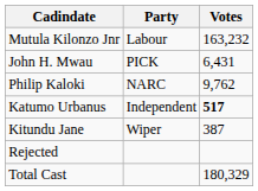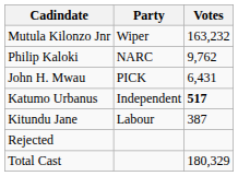Mutula Kilonzo Jnr | Party: Labour -> Wiper
rows swapped: John H. Mwau <-> Philip Kaloki
Kitundu Jane | Party: Wiper -> Labour
